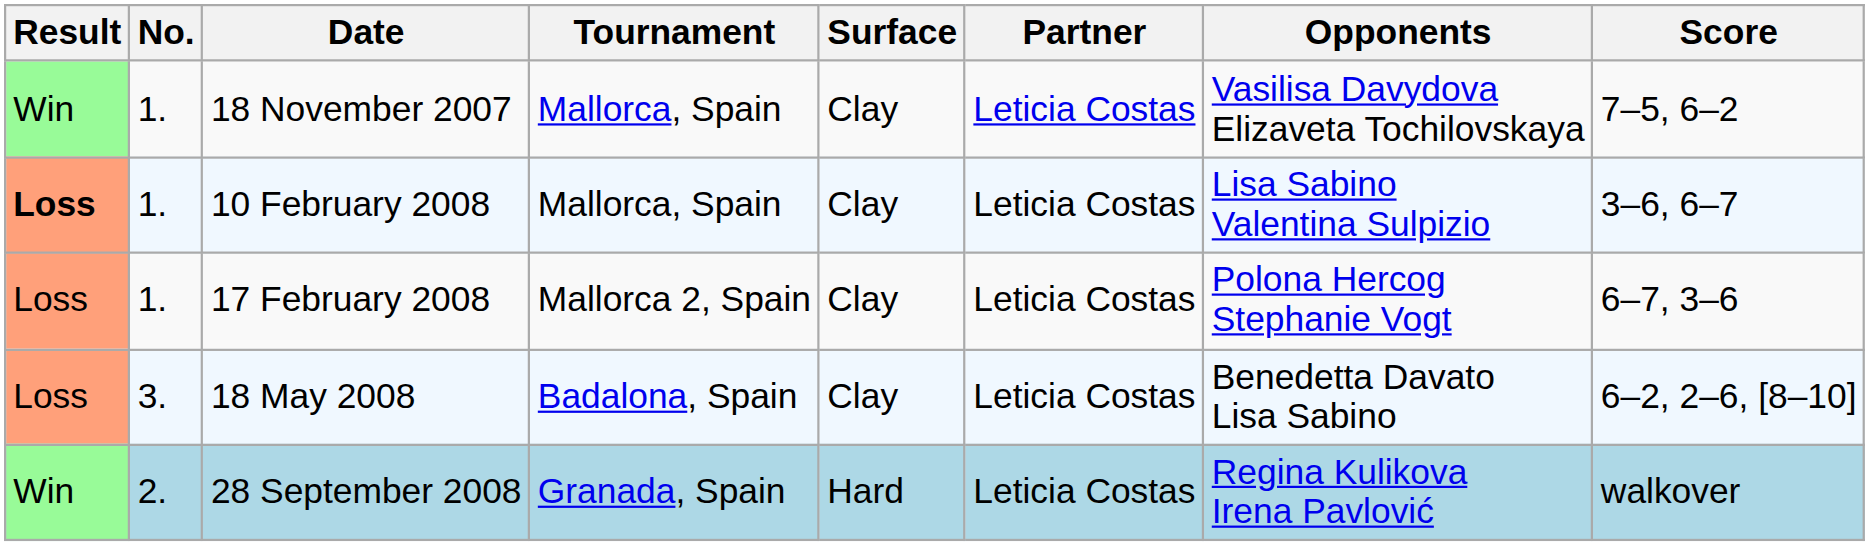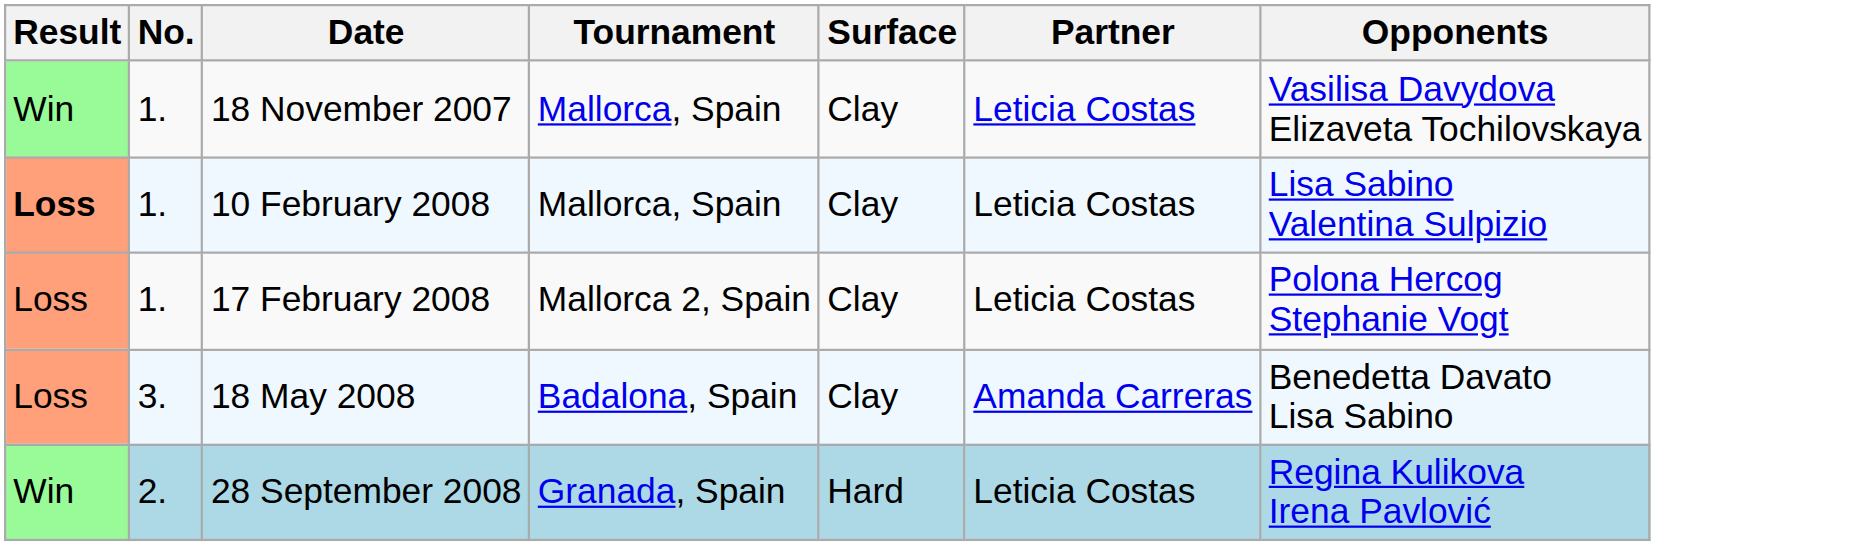- column: Score | 7–5, 6–2 | 3–6, 6–7 | 6–7, 3–6 | 6–2, 2–6, [8–10] | walkover
18 May 2008 | Partner: Leticia Costas -> Amanda Carreras
